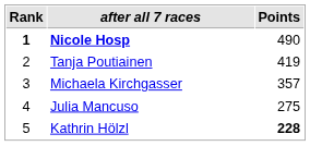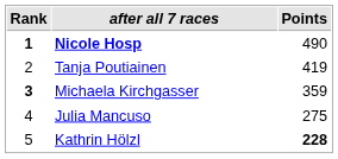Michaela Kirchgasser | Rank: normal -> bold
Michaela Kirchgasser | Points: 357 -> 359
